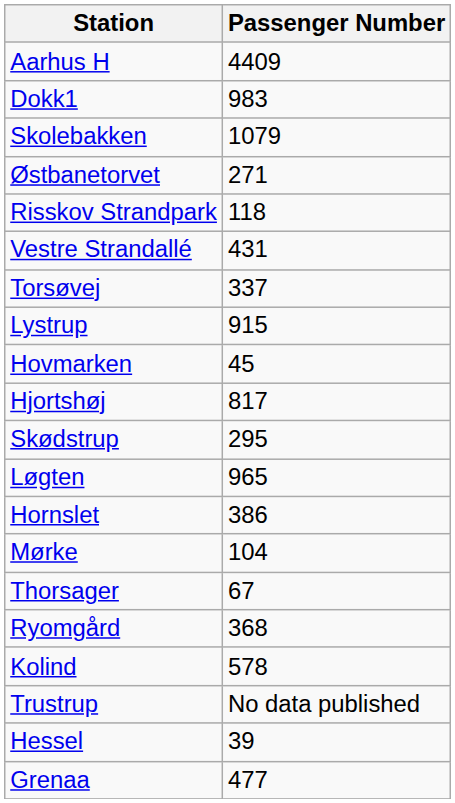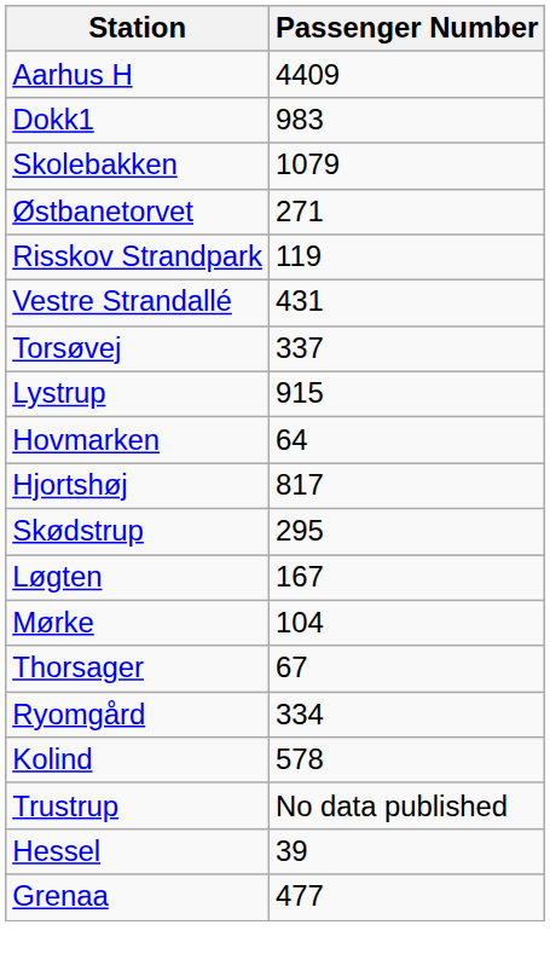Risskov Strandpark | Passenger Number: 118 -> 119
Hovmarken | Passenger Number: 45 -> 64
Løgten | Passenger Number: 965 -> 167
- row: Hornslet | 386
Ryomgård | Passenger Number: 368 -> 334
